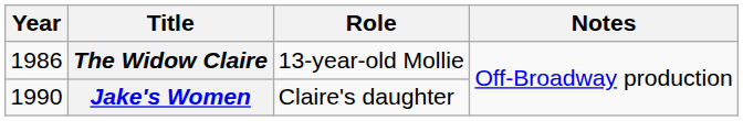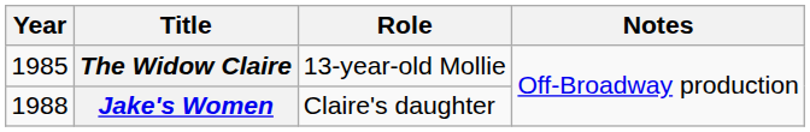The Widow Claire | Year: 1986 -> 1985
Jake's Women | Year: 1990 -> 1988
